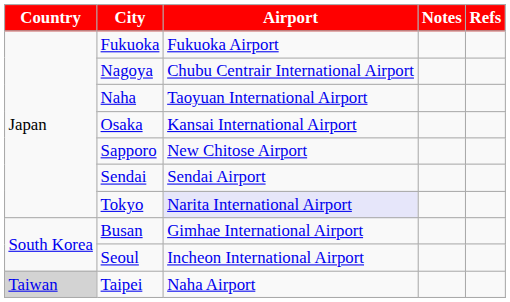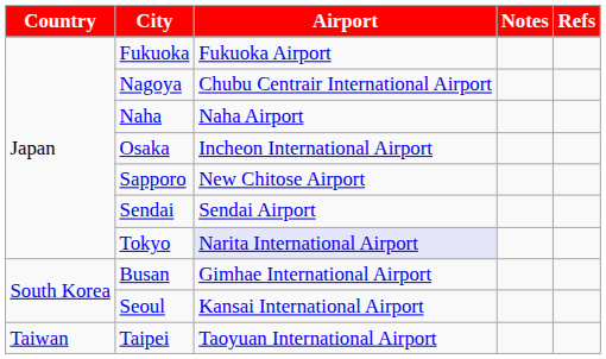Naha | Airport: Taoyuan International Airport -> Naha Airport
Osaka | Airport: Kansai International Airport -> Incheon International Airport
Seoul | Airport: Incheon International Airport -> Kansai International Airport
Taipei | Country: lightgrey background -> no background
Taipei | Airport: Naha Airport -> Taoyuan International Airport
